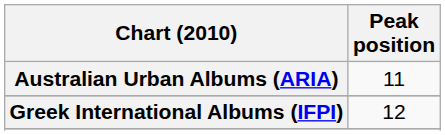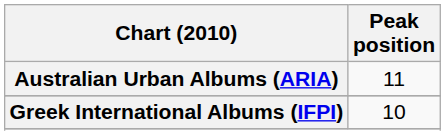Greek International Albums (IFPI) | Peak position: 12 -> 10
